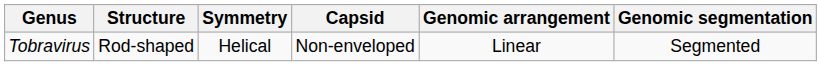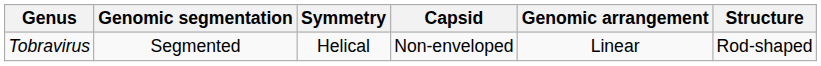columns swapped: Structure <-> Genomic segmentation
